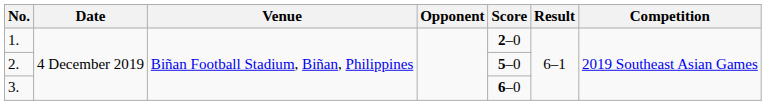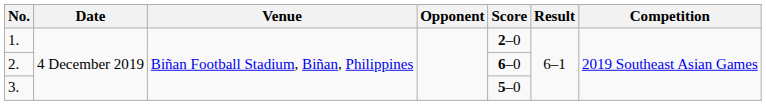2. | Score: 5–0 -> 6–0
3. | Score: 6–0 -> 5–0
